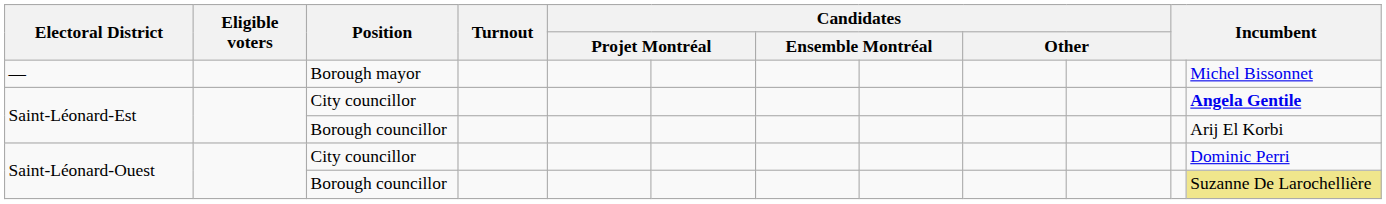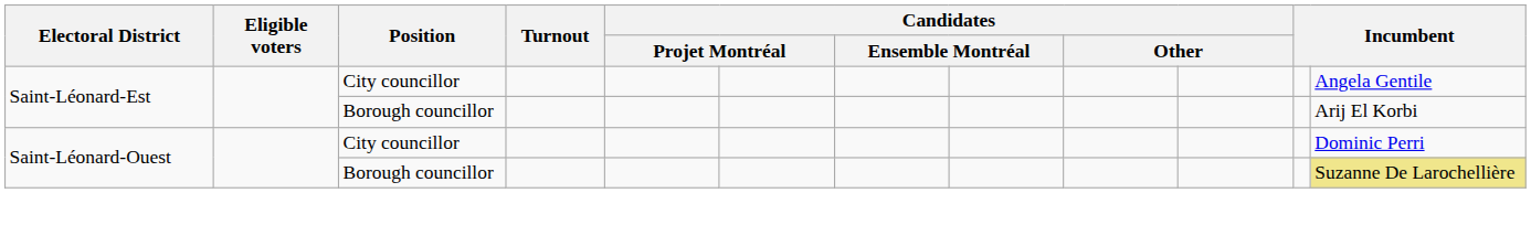- row: — | Borough mayor | Michel Bissonnet
Saint-Léonard-Est / City councillor | column 12: bold -> normal
